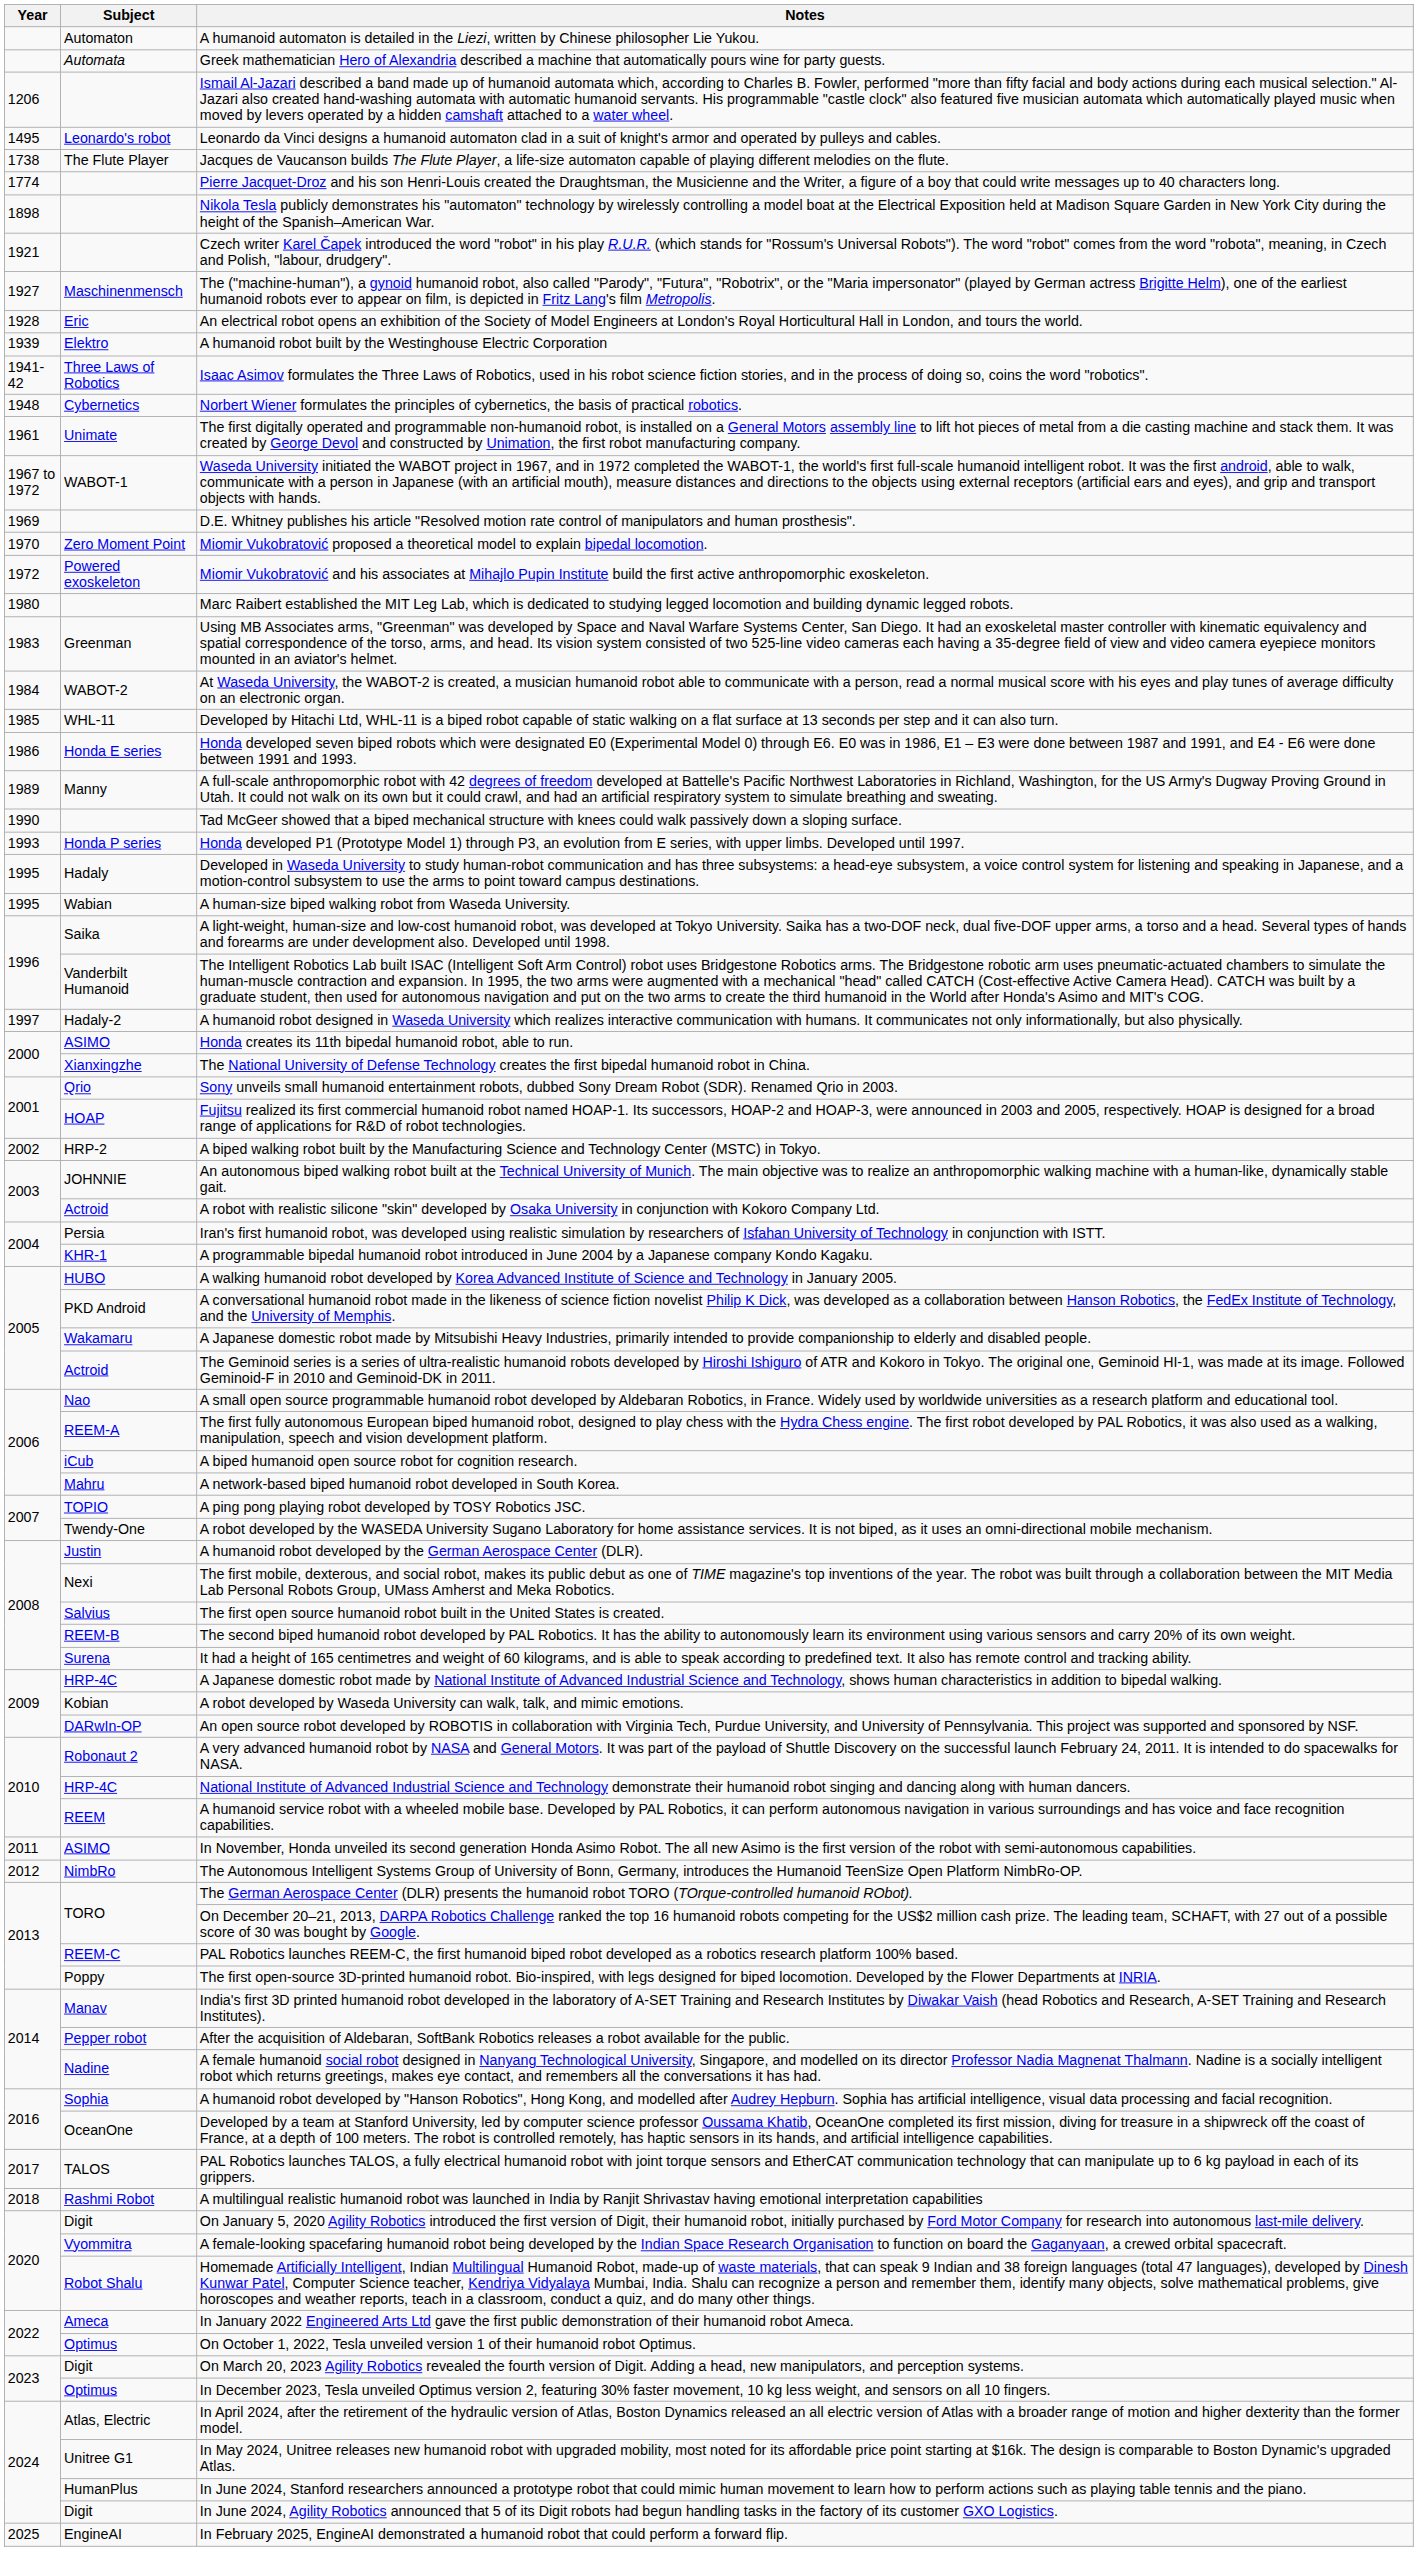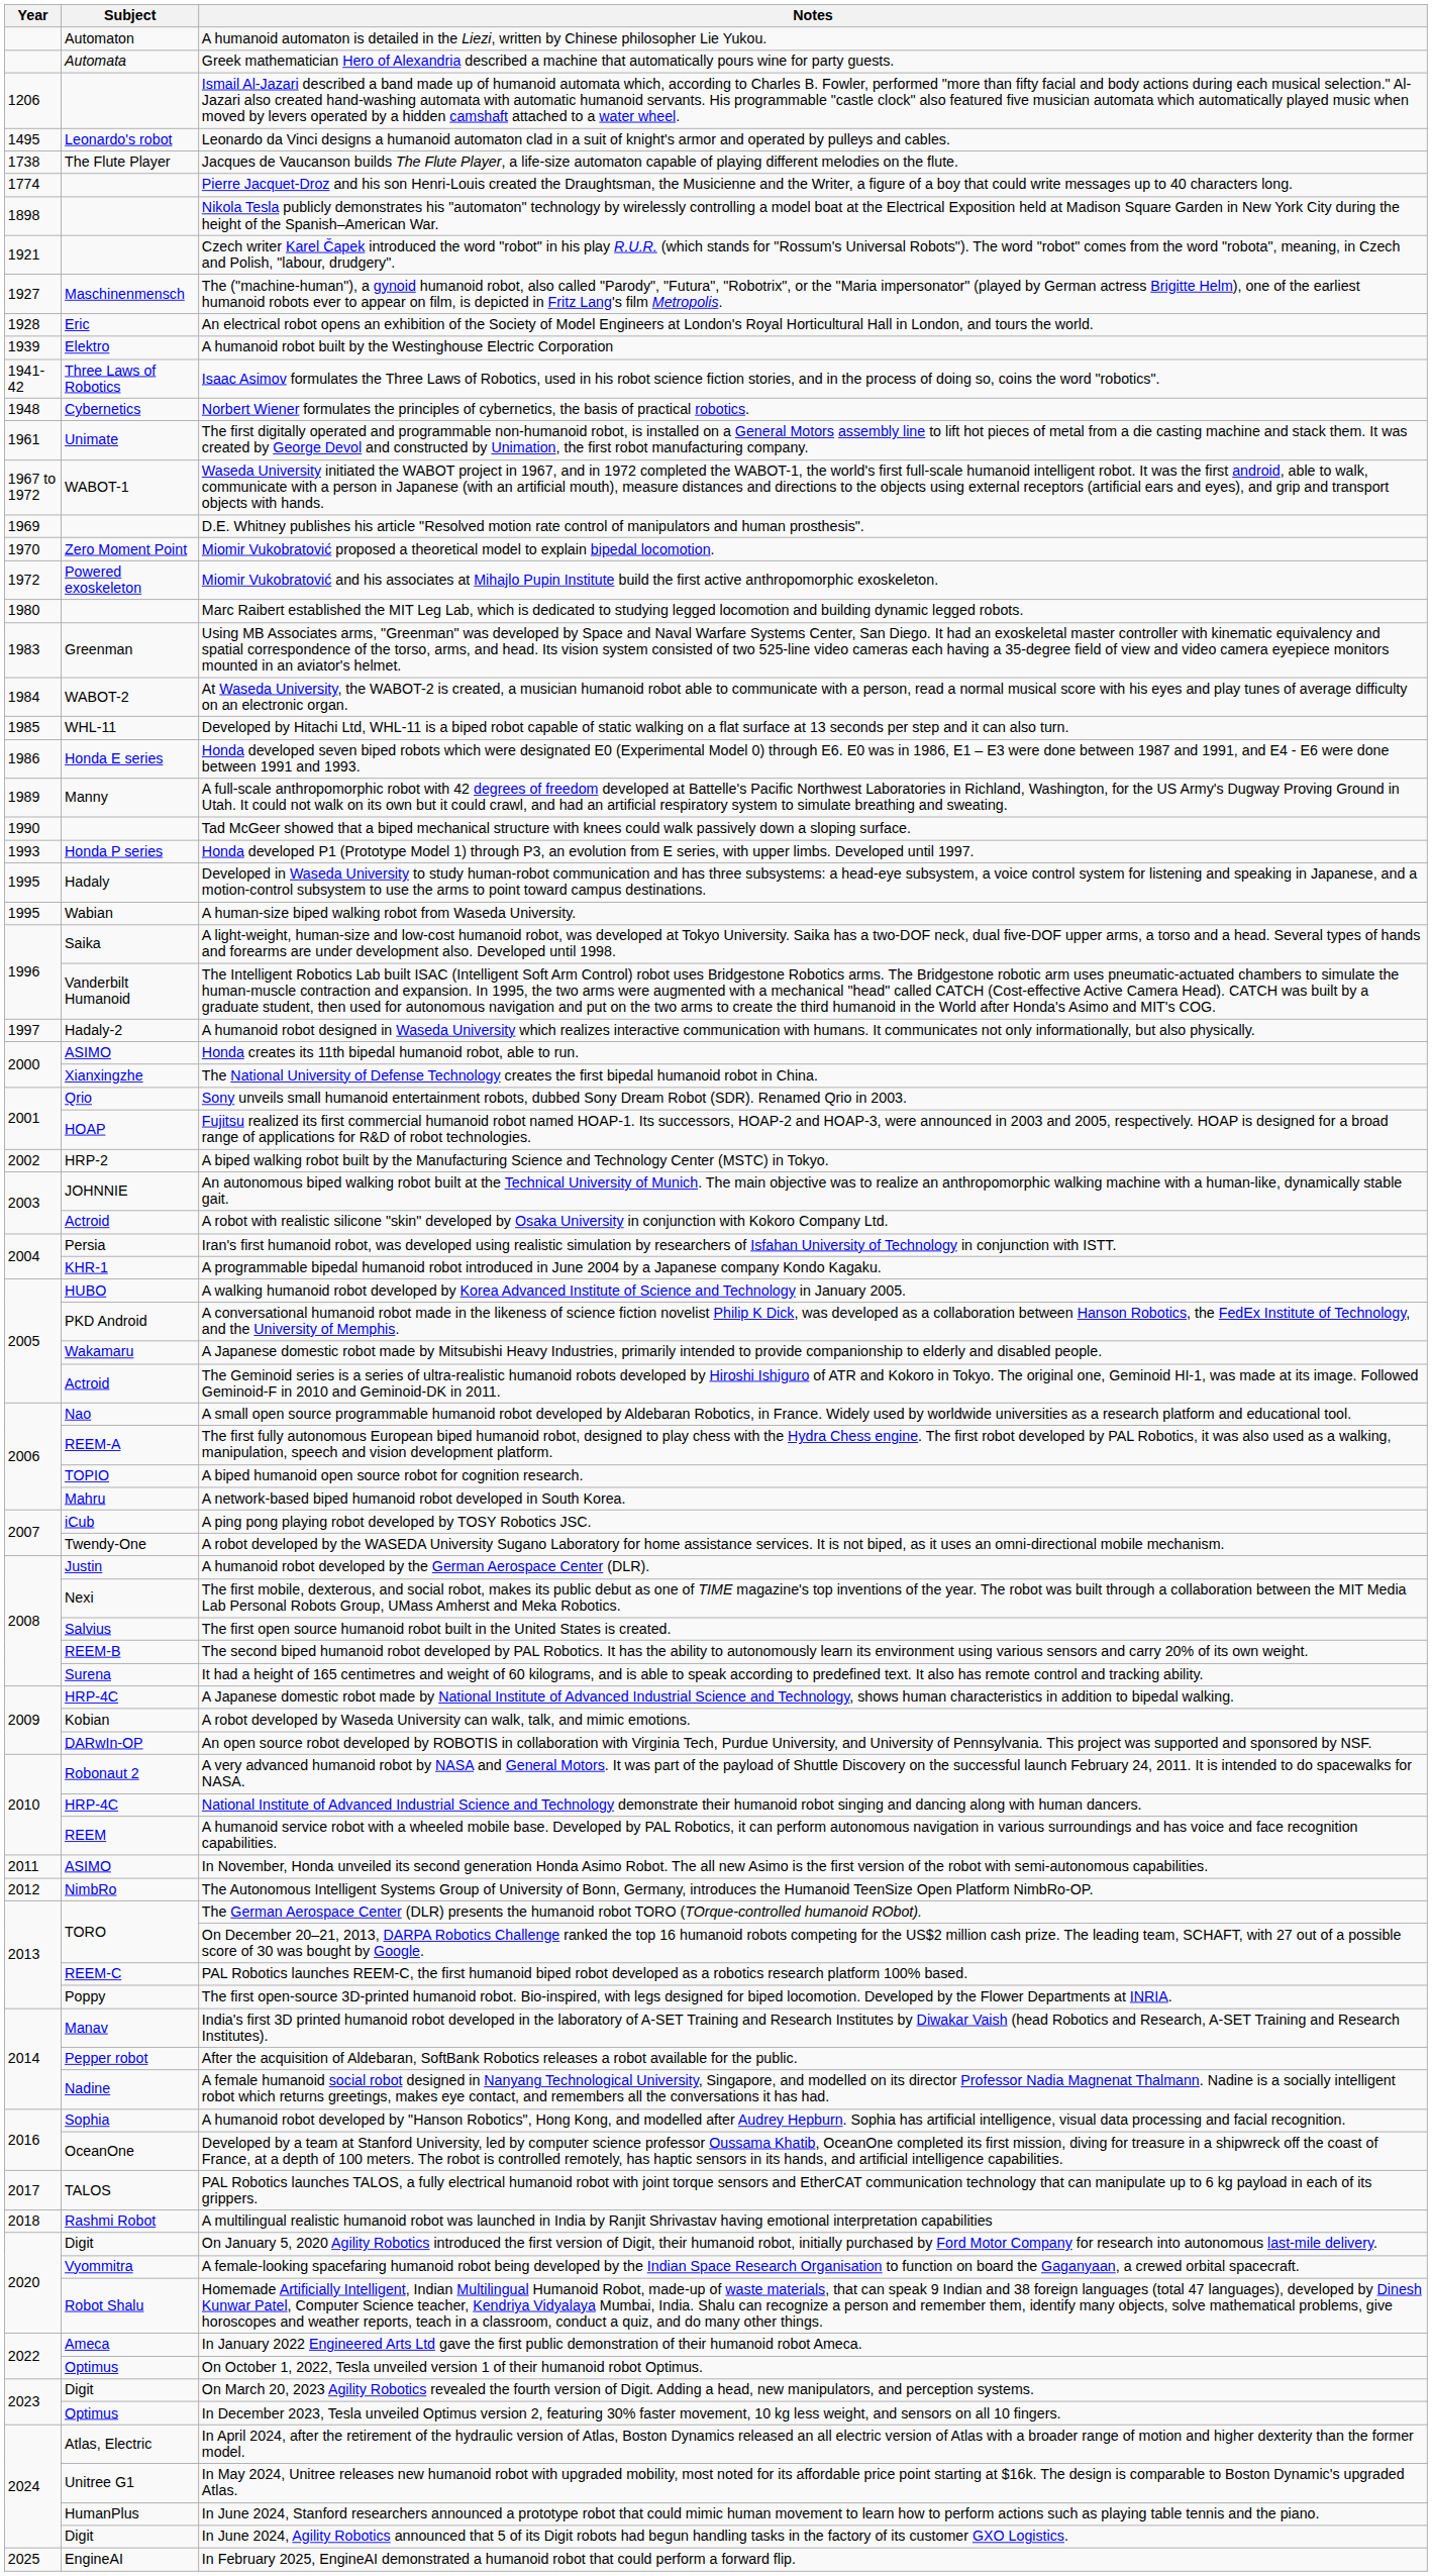A biped humanoid open source robot for cognition research. | Subject: iCub -> TOPIO
A ping pong playing robot developed by TOSY Robotics JSC. | Subject: TOPIO -> iCub
